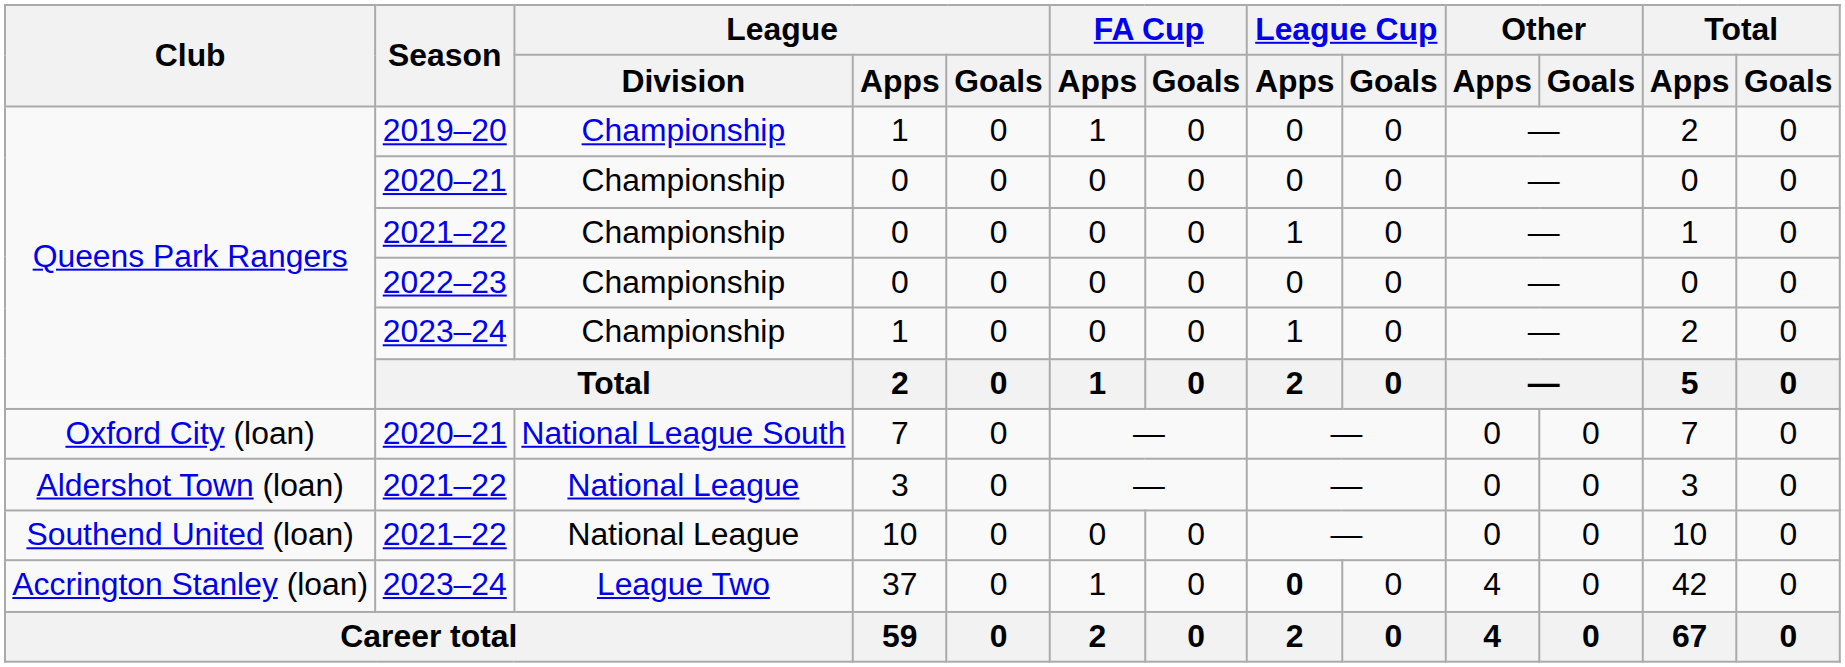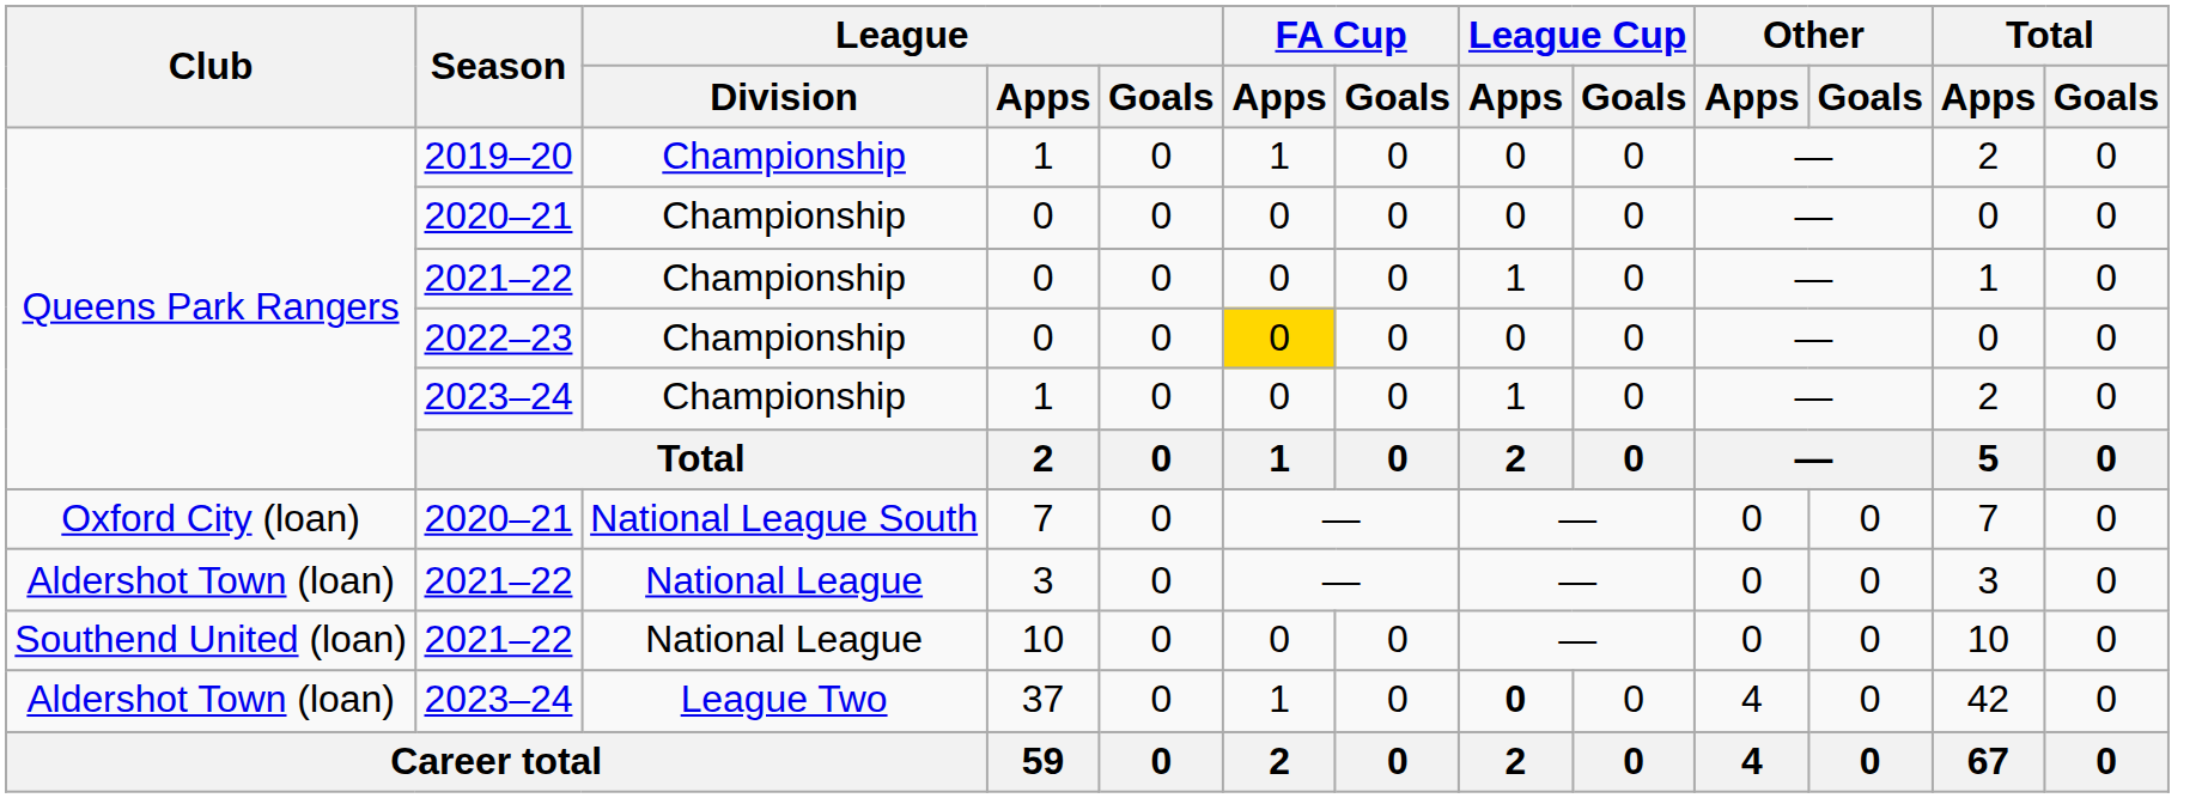2022–23 / 0 | FA Cup / Apps: no background -> gold background
37 | Club: Accrington Stanley (loan) -> Aldershot Town (loan)
